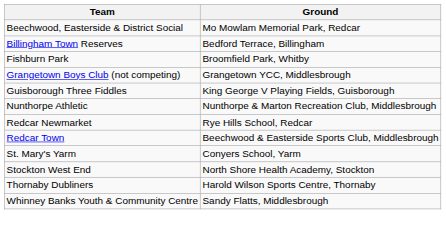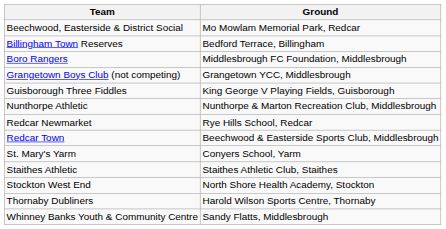+ row: Boro Rangers | Middlesbrough FC Foundation, Middlesbrough
- row: Fishburn Park | Broomfield Park, Whitby
+ row: Staithes Athletic | Staithes Athletic Club, Staithes
